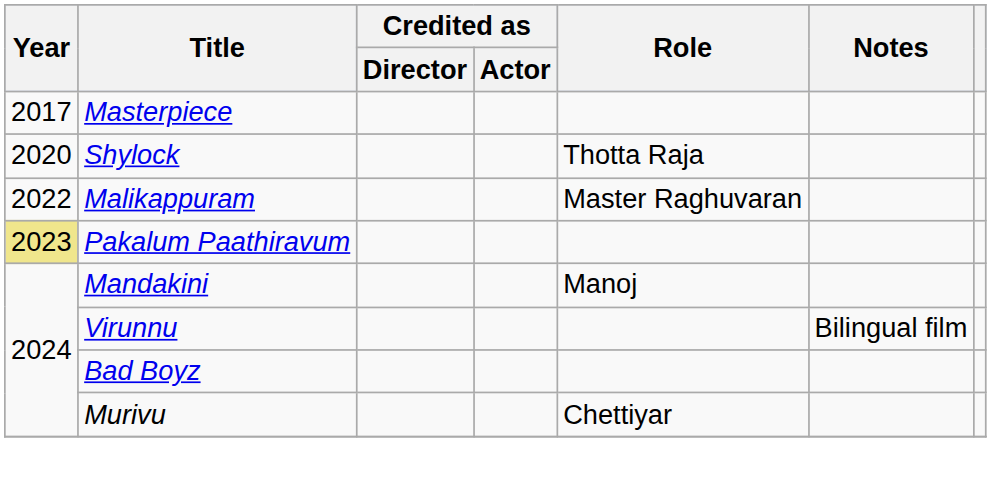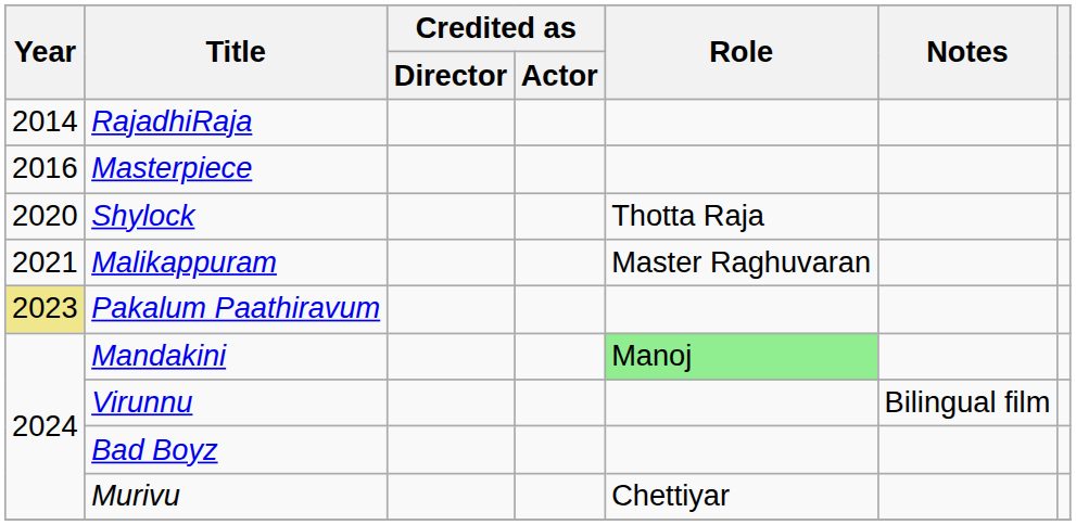+ row: 2014 | RajadhiRaja
Masterpiece | Year: 2017 -> 2016
Malikappuram | Year: 2022 -> 2021
Mandakini | Role: no background -> lightgreen background
